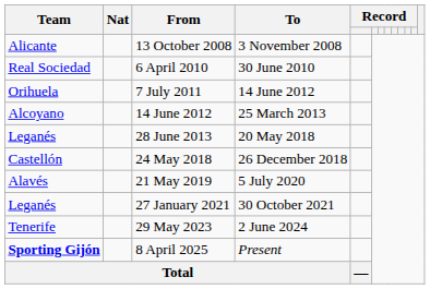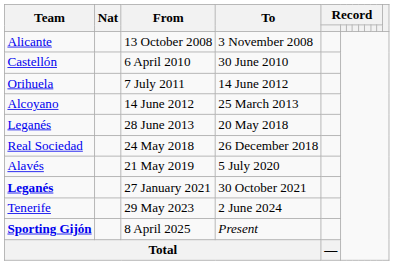6 April 2010 | Team: Real Sociedad -> Castellón
24 May 2018 | Team: Castellón -> Real Sociedad
27 January 2021 | Team: normal -> bold
